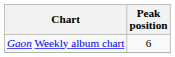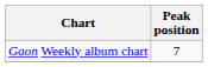Gaon Weekly album chart | Peak position: 6 -> 7
